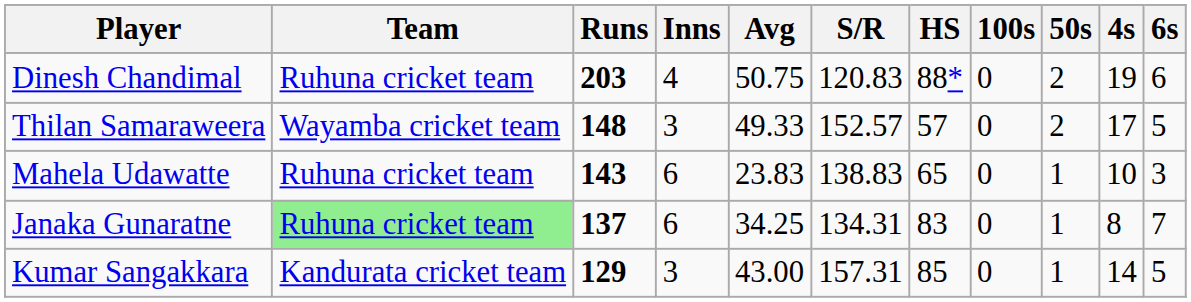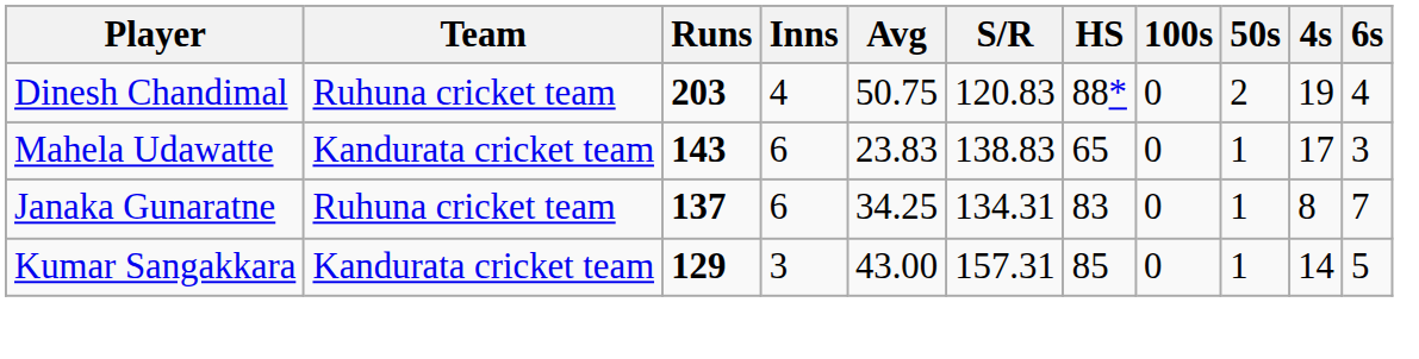Dinesh Chandimal | 6s: 6 -> 4
- row: Thilan Samaraweera | Wayamba cricket team | 148 | 3 | 49.33 | 152.57 | 57 | 0 | 2 | 17 | 5
Mahela Udawatte | Team: Ruhuna cricket team -> Kandurata cricket team
Mahela Udawatte | 4s: 10 -> 17
Janaka Gunaratne | Team: lightgreen background -> no background
